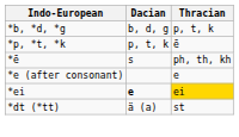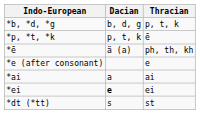*ē | Dacian: s -> ä (a)
+ row: *ai | a | ai
*ei | Thracian: gold background -> no background
*dt (*tt) | Dacian: ä (a) -> s
